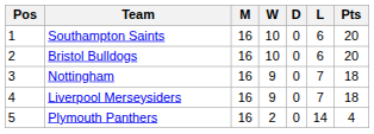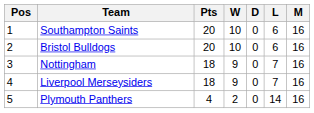columns swapped: M <-> Pts
